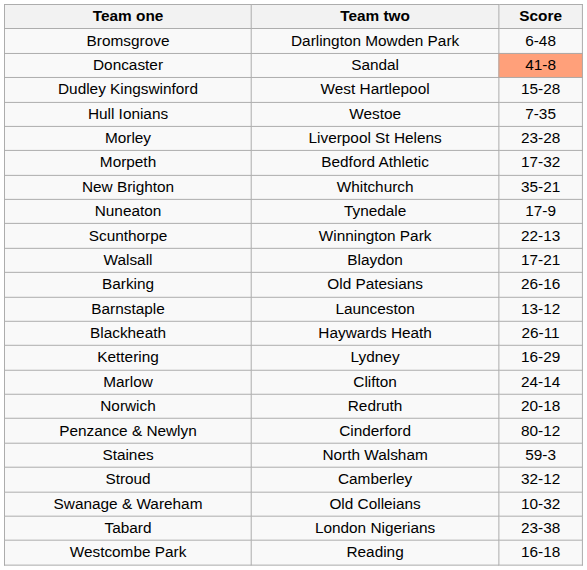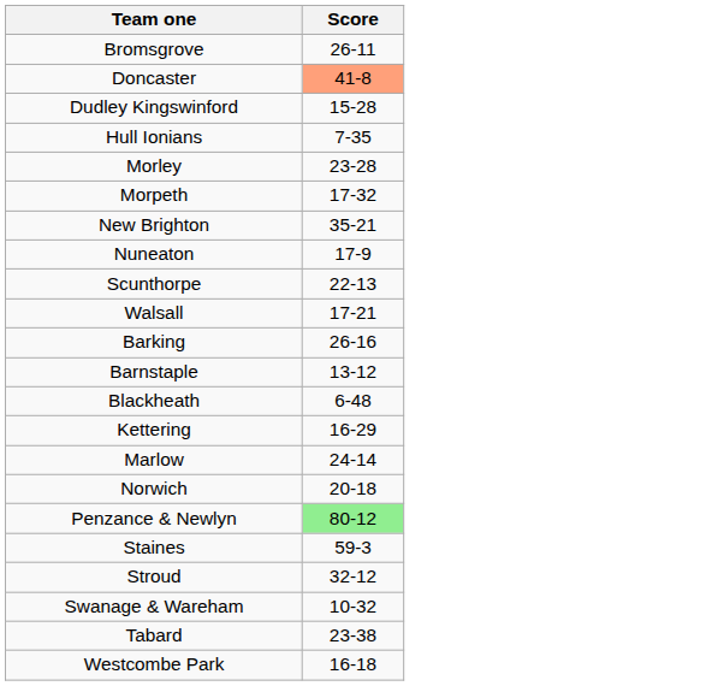- column: Team two | Darlington Mowden Park | Sandal | West Hartlepool | Westoe | Liverpool St Helens | Bedford Athletic | Whitchurch | Tynedale | Winnington Park | Blaydon | Old Patesians | Launceston | Haywards Heath | Lydney | Clifton | Redruth | Cinderford | North Walsham | Camberley | Old Colleians | London Nigerians | Reading
Bromsgrove | Score: 6-48 -> 26-11
Blackheath | Score: 26-11 -> 6-48
Penzance & Newlyn | Score: no background -> lightgreen background
